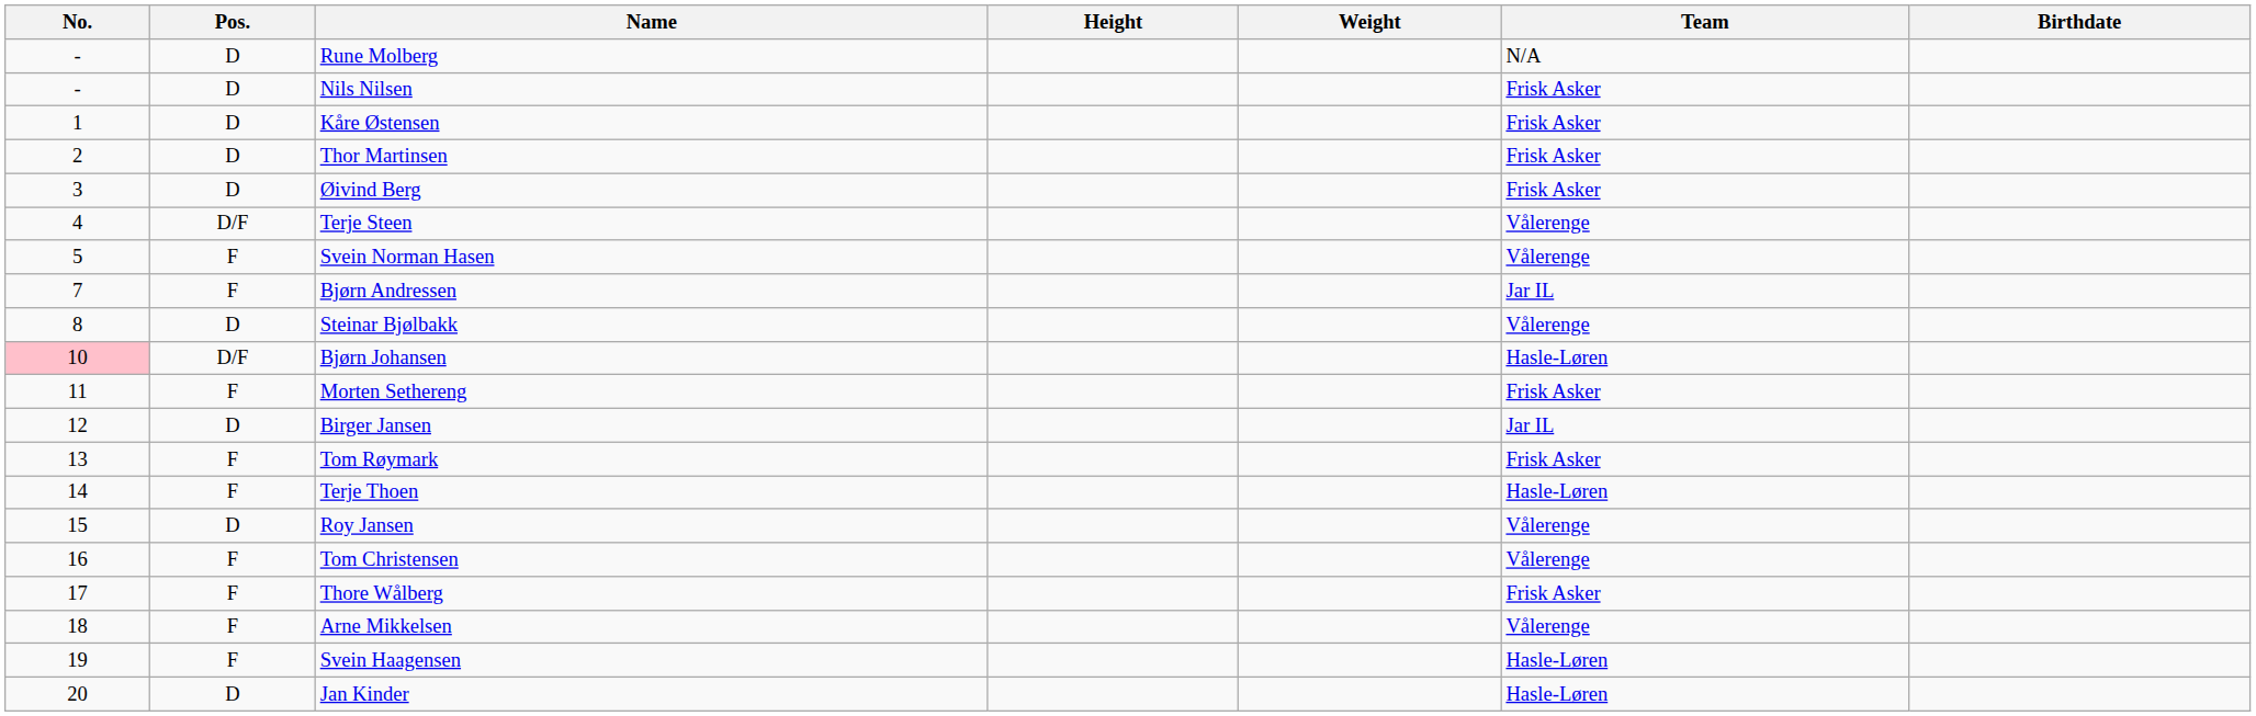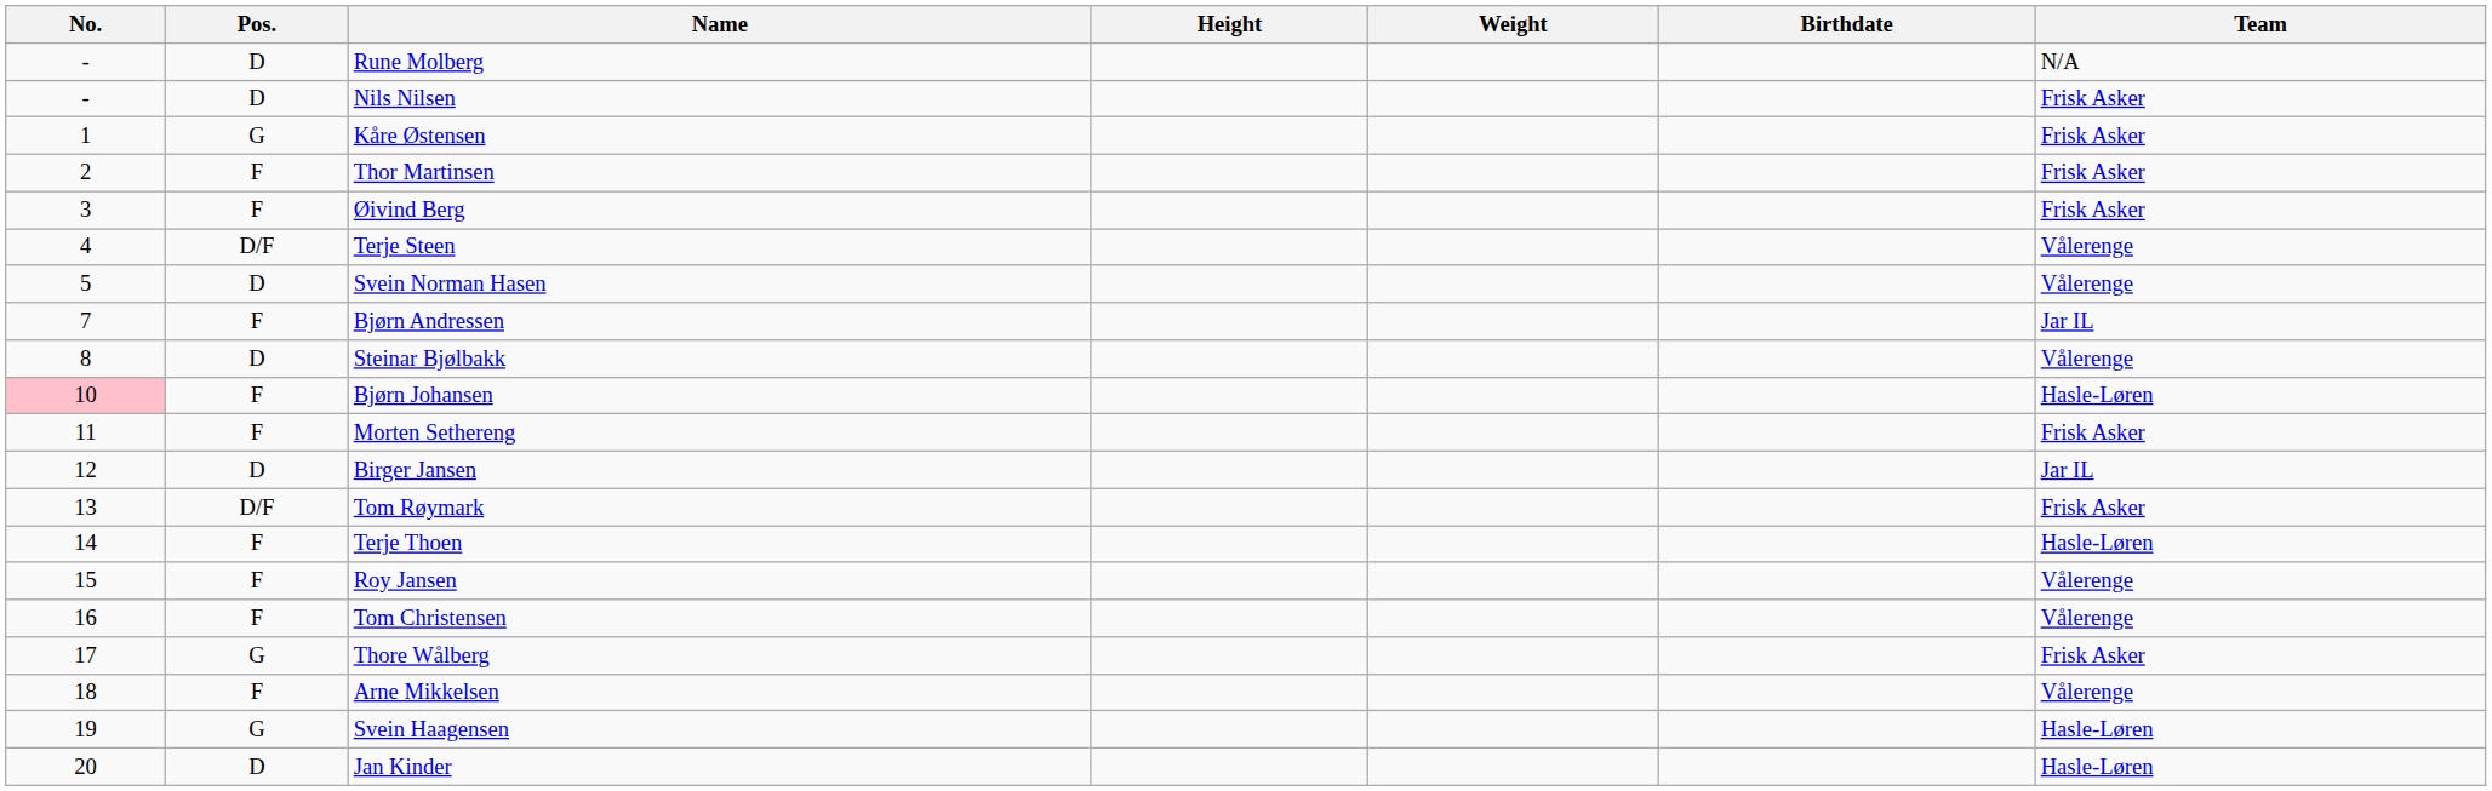columns swapped: Birthdate <-> Team
Kåre Østensen | Pos.: D -> G
Thor Martinsen | Pos.: D -> F
Øivind Berg | Pos.: D -> F
Svein Norman Hasen | Pos.: F -> D
Bjørn Johansen | Pos.: D/F -> F
Tom Røymark | Pos.: F -> D/F
Roy Jansen | Pos.: D -> F
Thore Wålberg | Pos.: F -> G
Svein Haagensen | Pos.: F -> G
